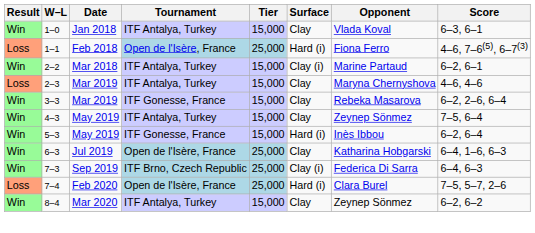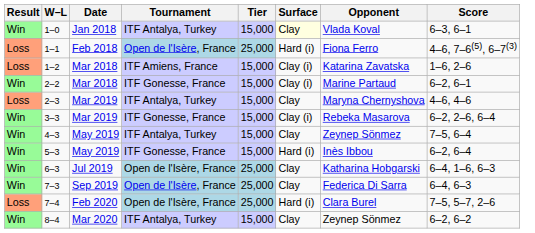1–0 | Surface: no background -> lightyellow background
+ row: Loss | 1–2 | Mar 2018 | ITF Amiens, France | 15,000 | Clay (i) | Katarina Zavatska | 1–6, 2–6
2–2 | Tournament: ITF Antalya, Turkey -> ITF Gonesse, France
3–3 | Surface: Clay -> Clay (i)
7–3 | Tournament: ITF Brno, Czech Republic -> Open de l'Isère, France
7–3 | Surface: Clay (i) -> Clay
